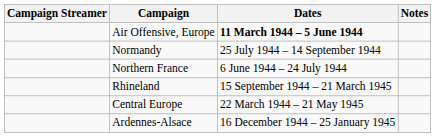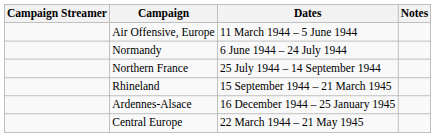Air Offensive, Europe | Dates: bold -> normal
Normandy | Dates: 25 July 1944 – 14 September 1944 -> 6 June 1944 – 24 July 1944
Northern France | Dates: 6 June 1944 – 24 July 1944 -> 25 July 1944 – 14 September 1944
rows swapped: Ardennes-Alsace <-> Central Europe
